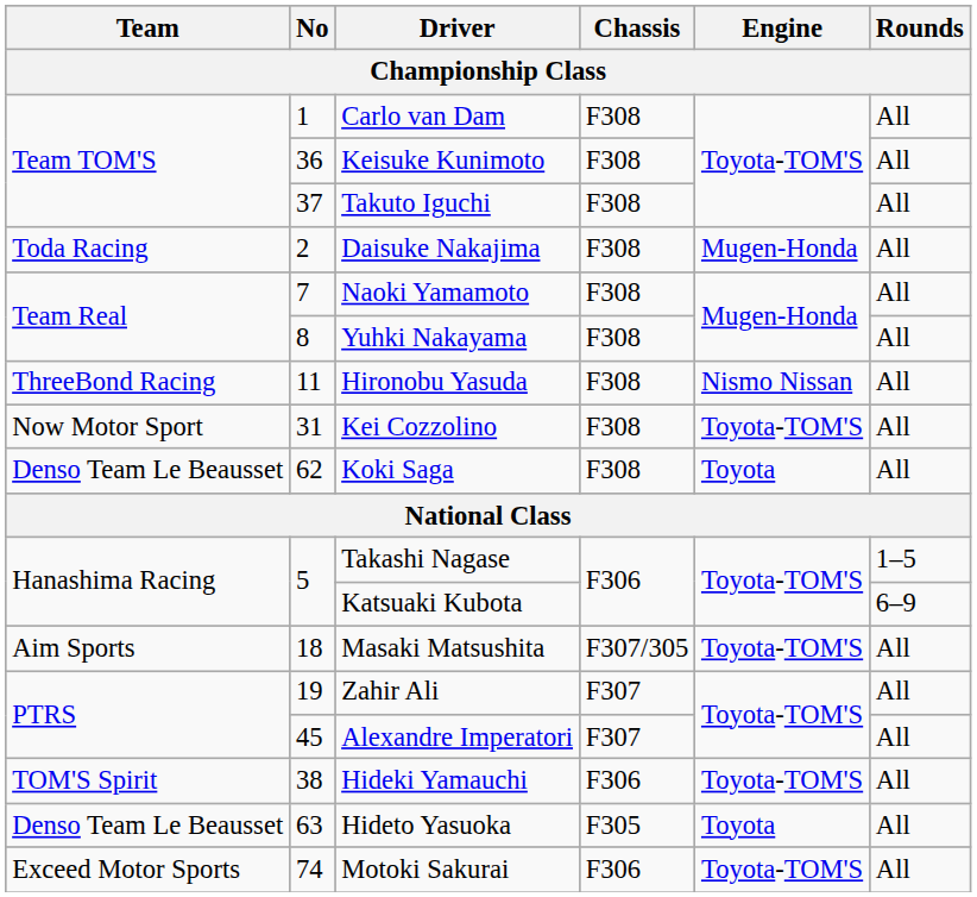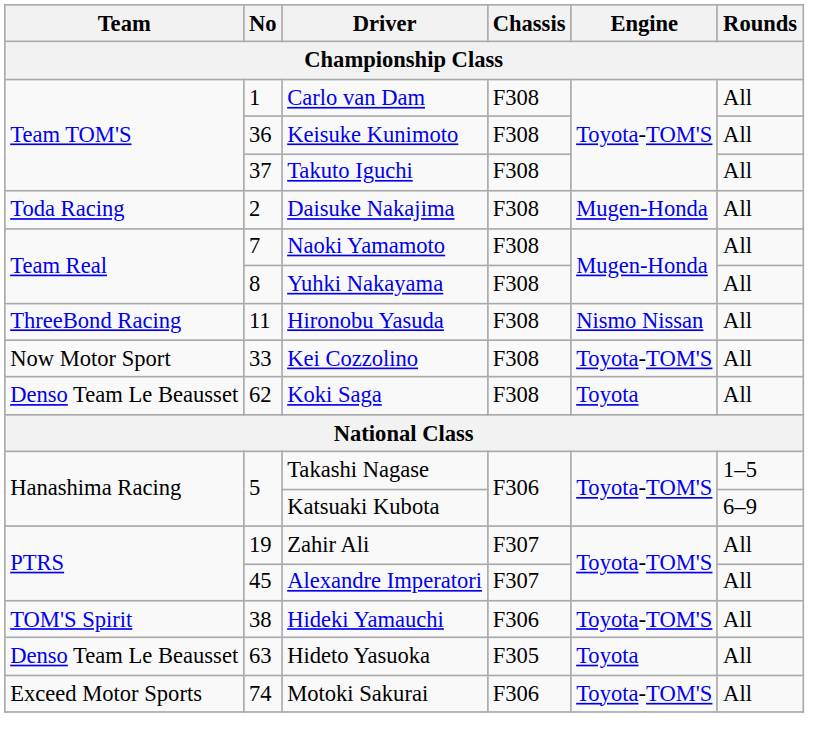Kei Cozzolino | No: 31 -> 33
- row: Aim Sports | 18 | Masaki Matsushita | F307/305 | Toyota-TOM'S | All
